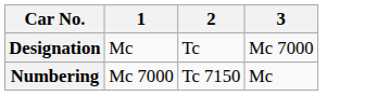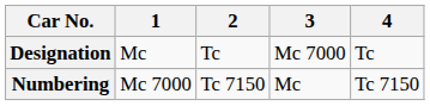+ column: 4 | Tc | Tc 7150
